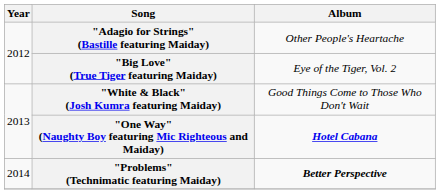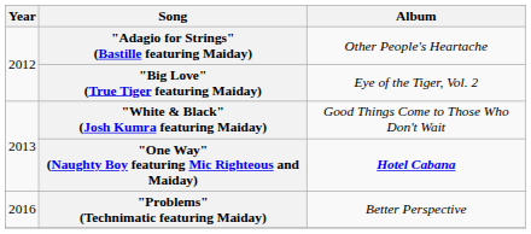"Problems" (Technimatic featuring Maiday) | Year: 2014 -> 2016
"Problems" (Technimatic featuring Maiday) | Album: bold -> normal
